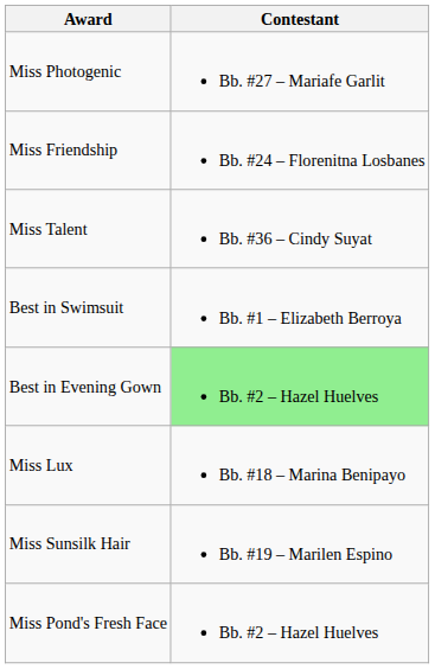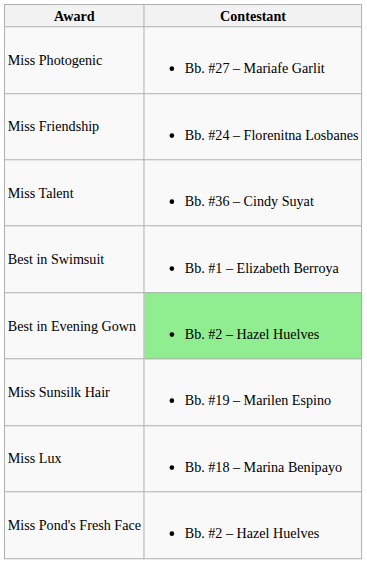rows swapped: Miss Sunsilk Hair <-> Miss Lux
